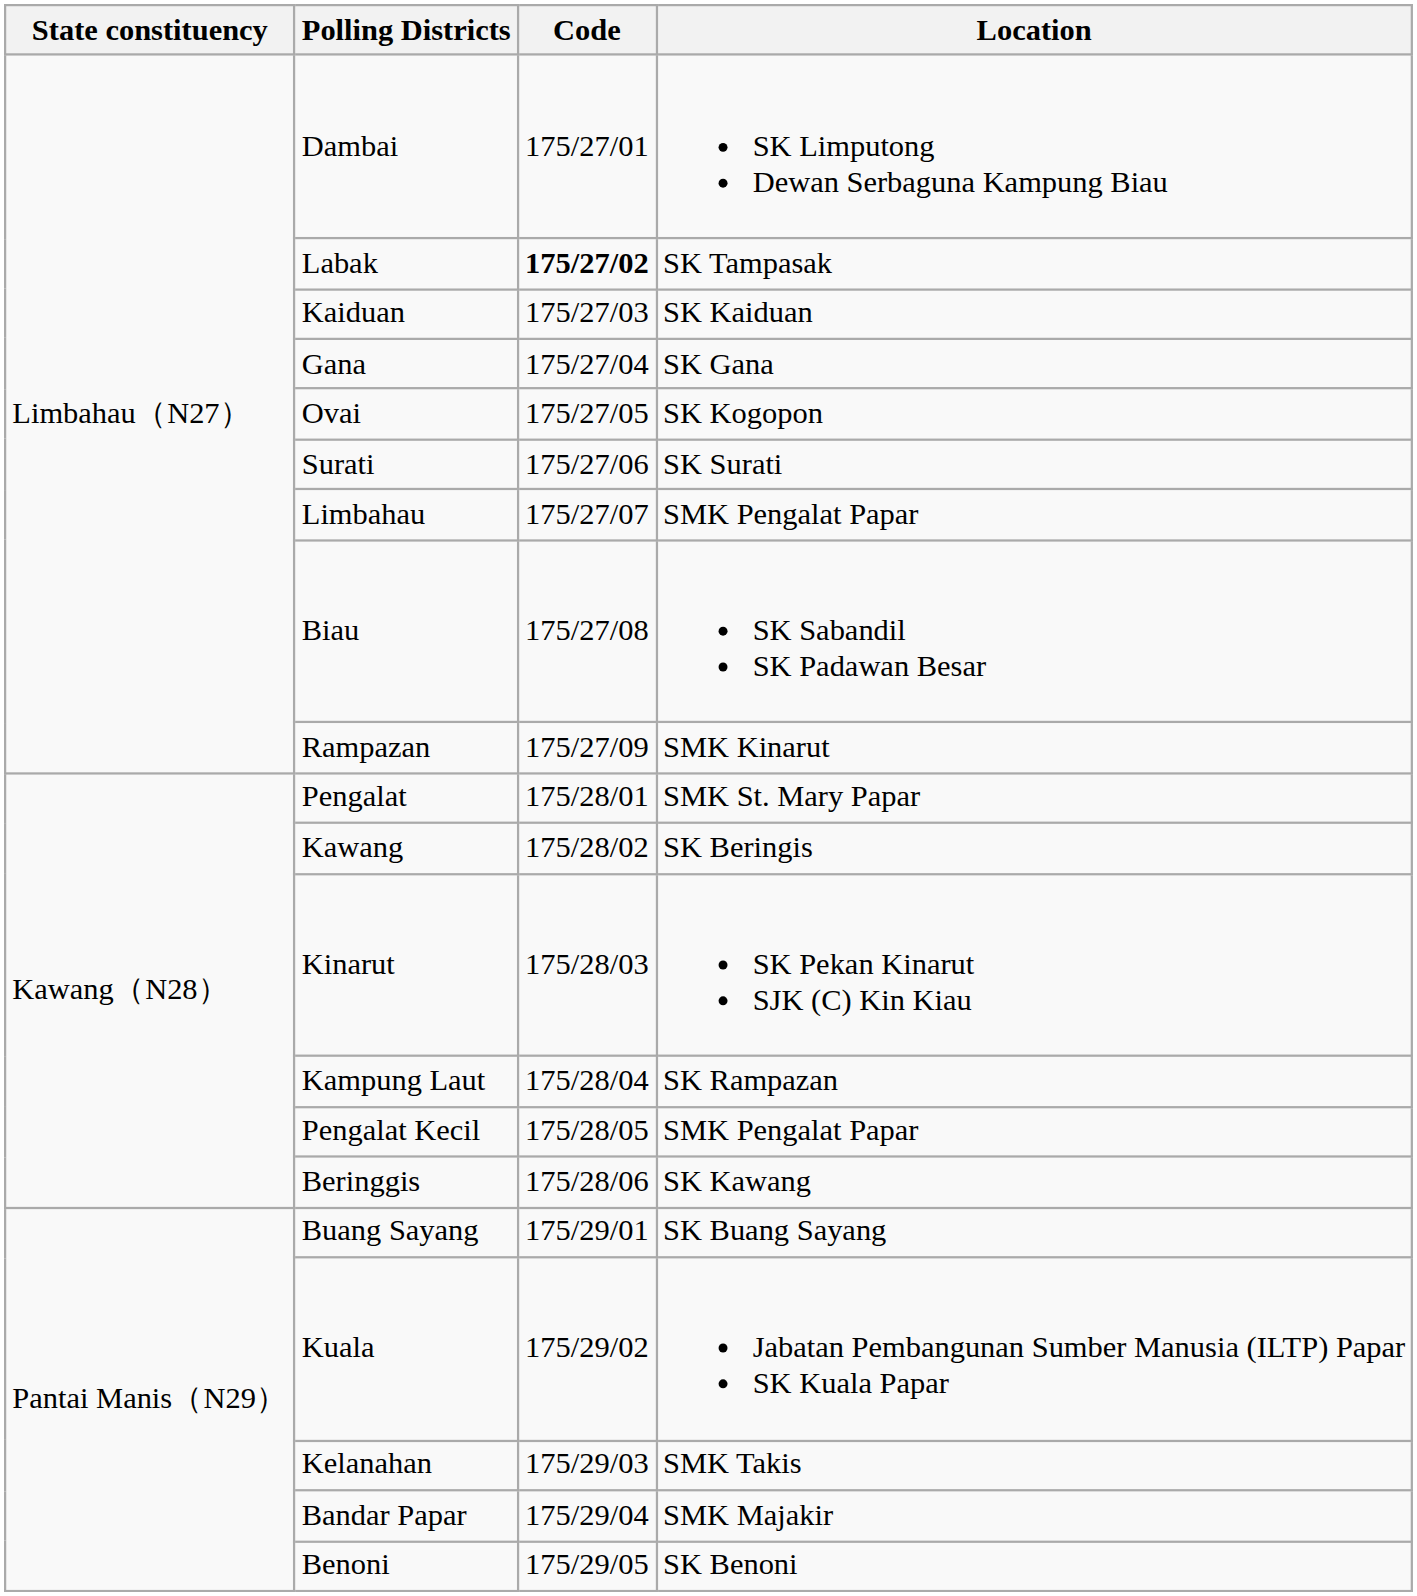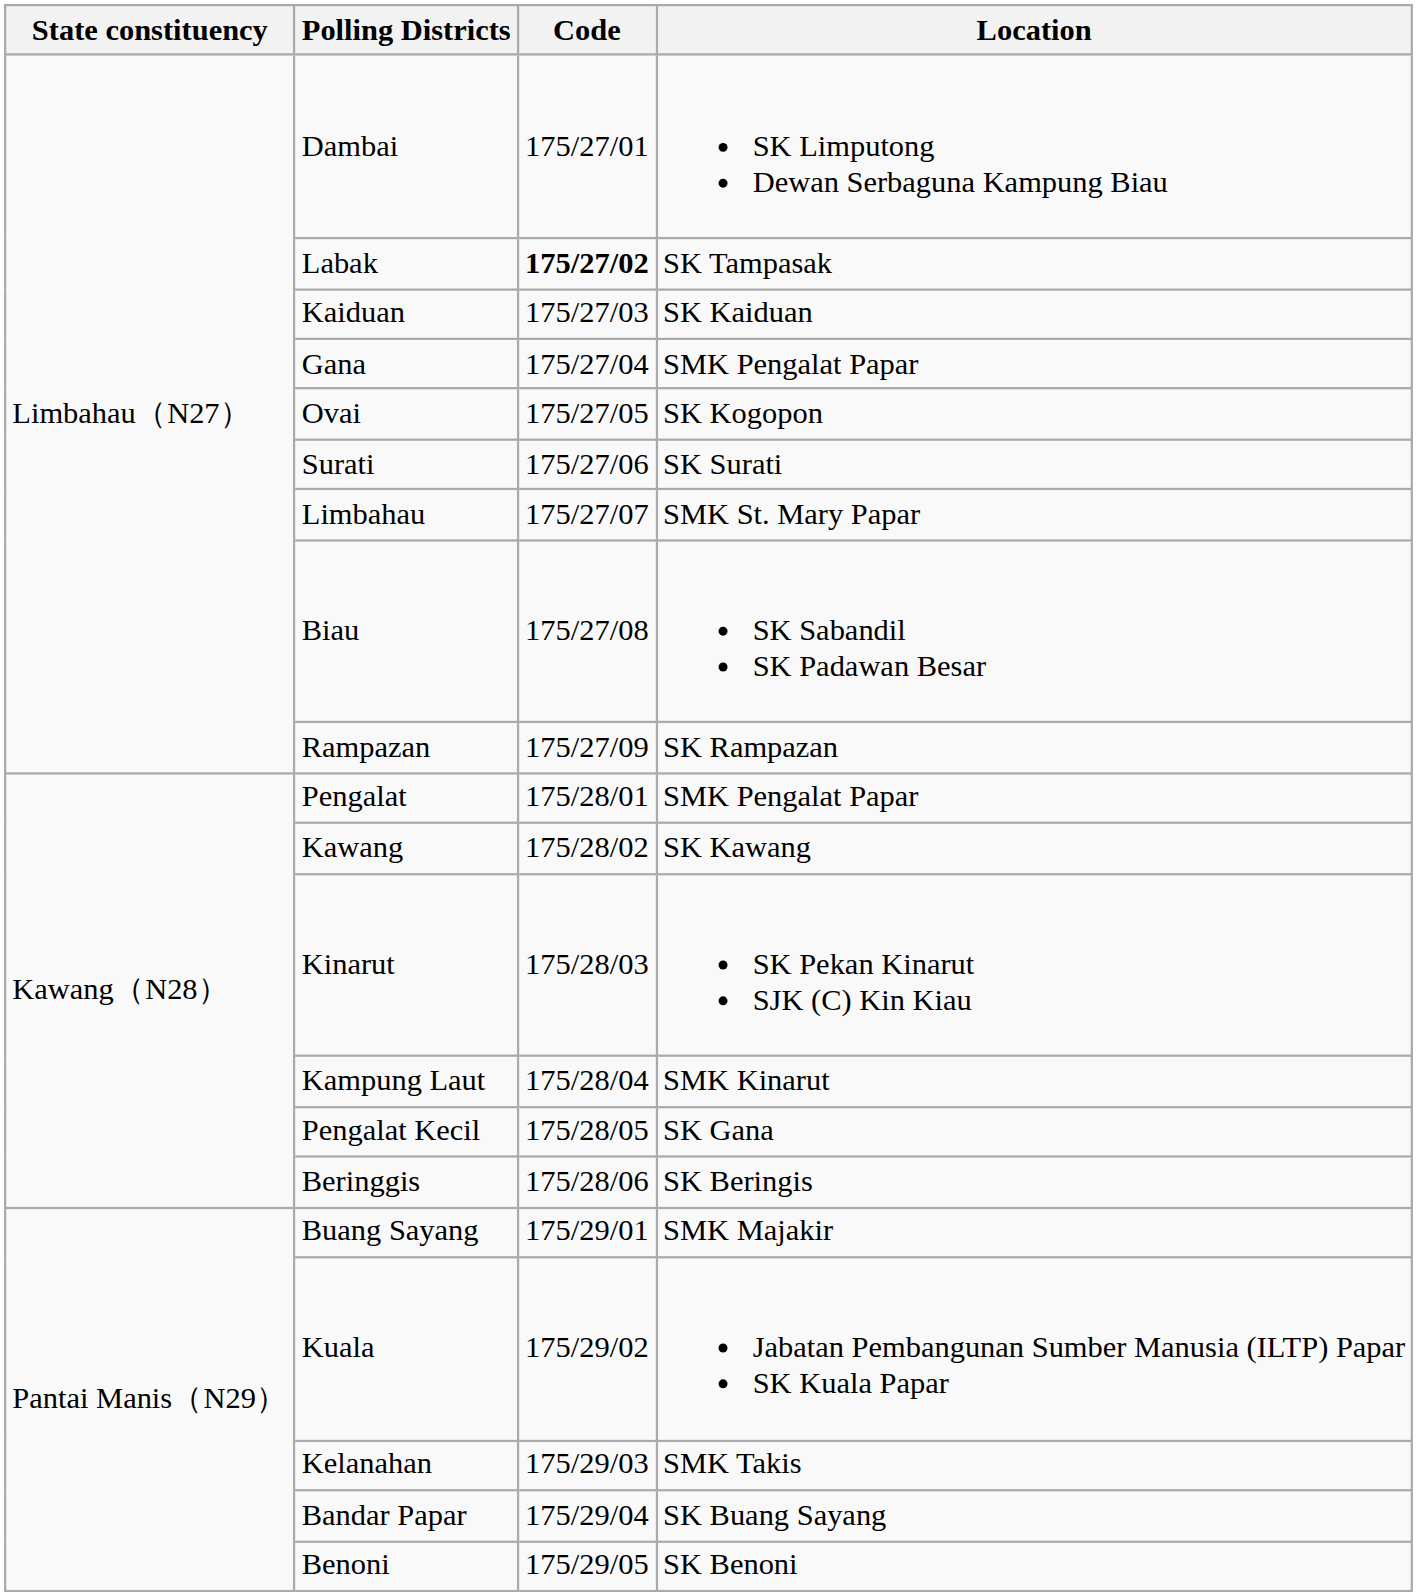Gana | Location: SK Gana -> SMK Pengalat Papar
Limbahau | Location: SMK Pengalat Papar -> SMK St. Mary Papar
Rampazan | Location: SMK Kinarut -> SK Rampazan
Pengalat | Location: SMK St. Mary Papar -> SMK Pengalat Papar
Kawang | Location: SK Beringis -> SK Kawang
Kampung Laut | Location: SK Rampazan -> SMK Kinarut
Pengalat Kecil | Location: SMK Pengalat Papar -> SK Gana
Beringgis | Location: SK Kawang -> SK Beringis
Buang Sayang | Location: SK Buang Sayang -> SMK Majakir
Bandar Papar | Location: SMK Majakir -> SK Buang Sayang
